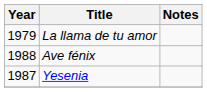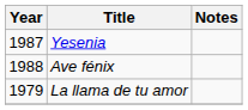rows swapped: La llama de tu amor <-> Yesenia
